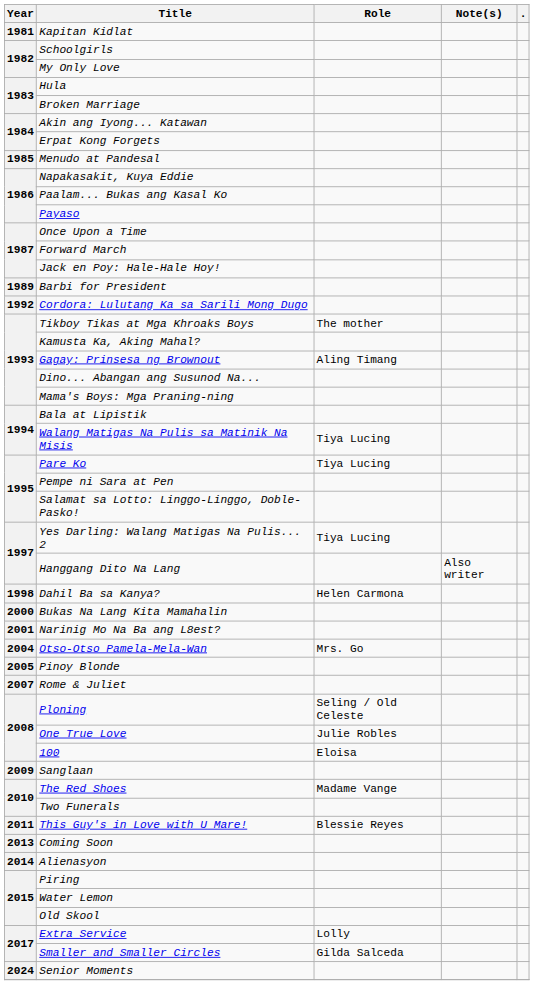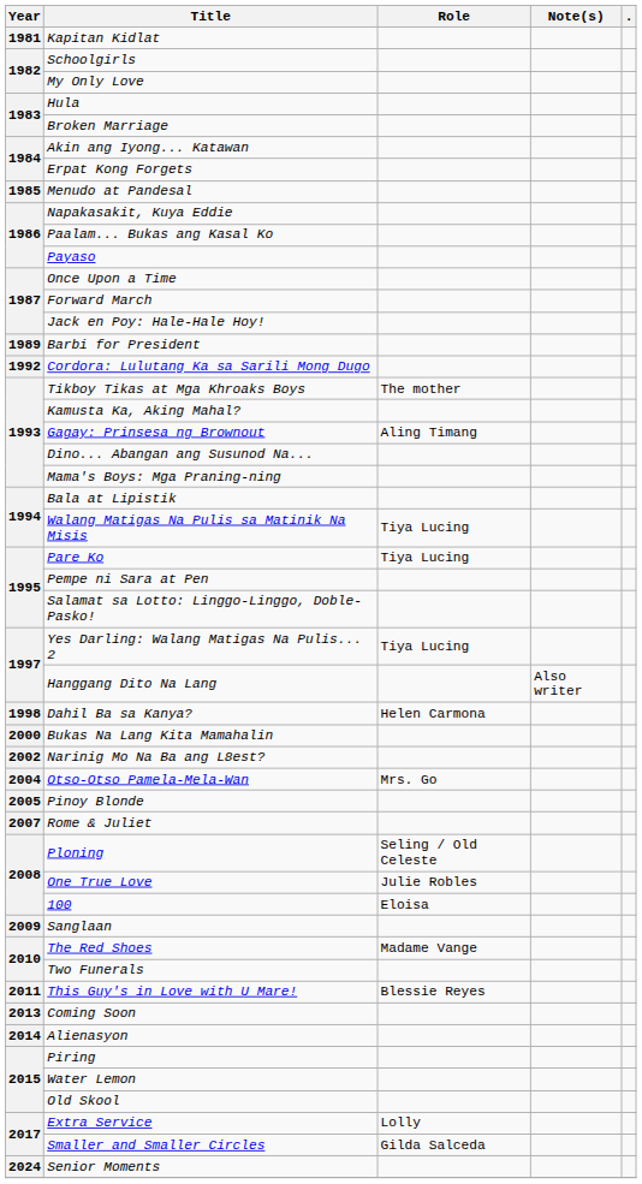Narinig Mo Na Ba ang L8est? | Year: 2001 -> 2002
